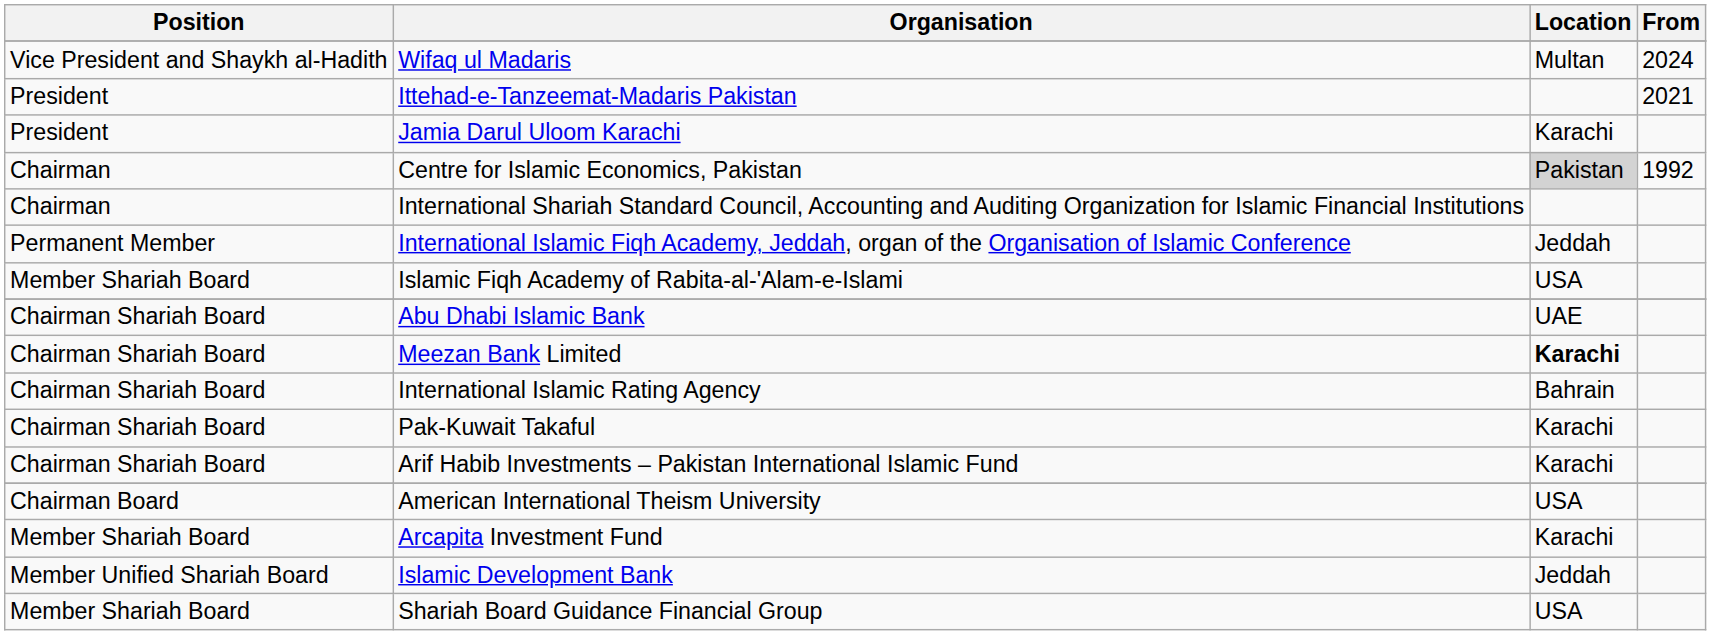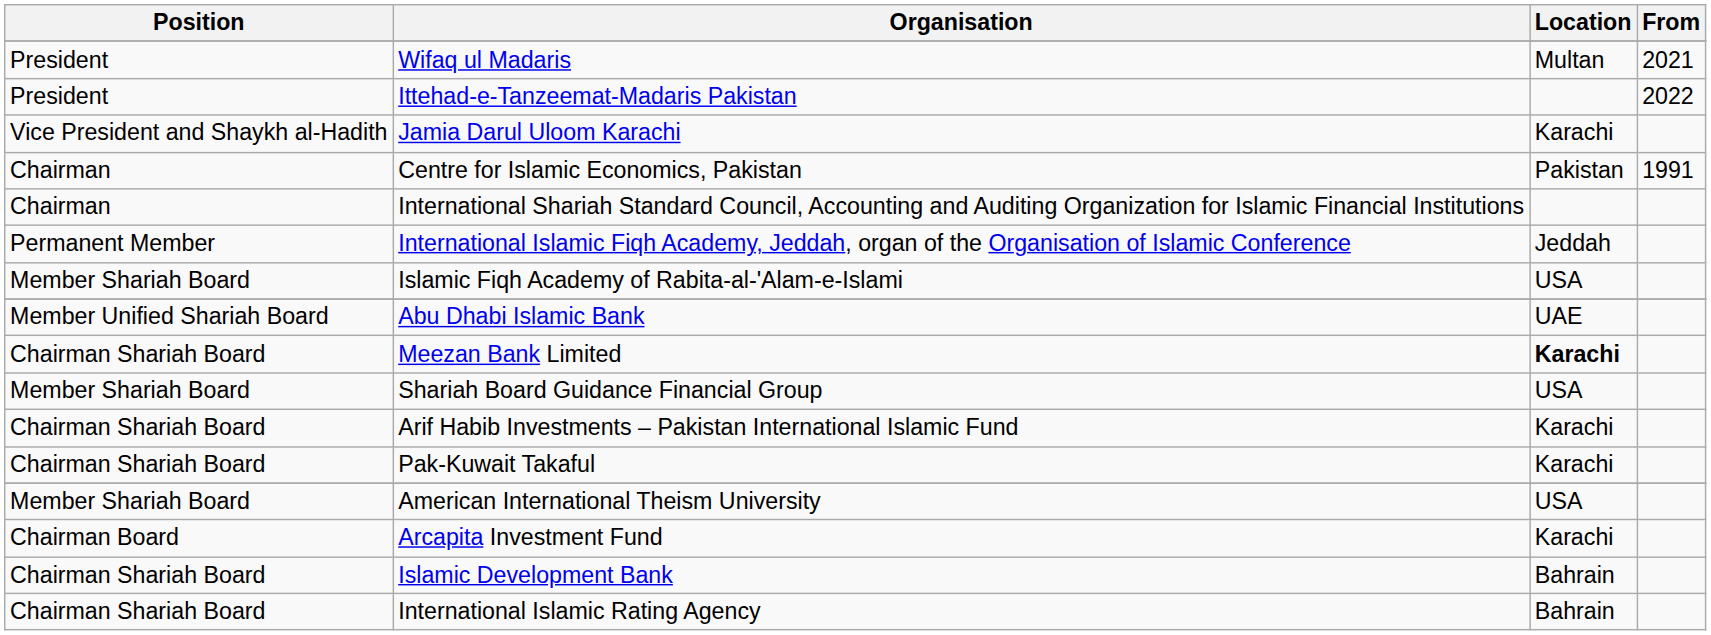Wifaq ul Madaris | Position: Vice President and Shaykh al-Hadith -> President
Wifaq ul Madaris | From: 2024 -> 2021
Ittehad-e-Tanzeemat-Madaris Pakistan | From: 2021 -> 2022
Jamia Darul Uloom Karachi | Position: President -> Vice President and Shaykh al-Hadith
Centre for Islamic Economics, Pakistan | Location: lightgrey background -> no background
Centre for Islamic Economics, Pakistan | From: 1992 -> 1991
Abu Dhabi Islamic Bank | Position: Chairman Shariah Board -> Member Unified Shariah Board
rows swapped: International Islamic Rating Agency <-> Shariah Board Guidance Financial Group
rows swapped: Pak-Kuwait Takaful <-> Arif Habib Investments – Pakistan International Islamic Fund
American International Theism University | Position: Chairman Board -> Member Shariah Board
Arcapita Investment Fund | Position: Member Shariah Board -> Chairman Board
Islamic Development Bank | Position: Member Unified Shariah Board -> Chairman Shariah Board
Islamic Development Bank | Location: Jeddah -> Bahrain
